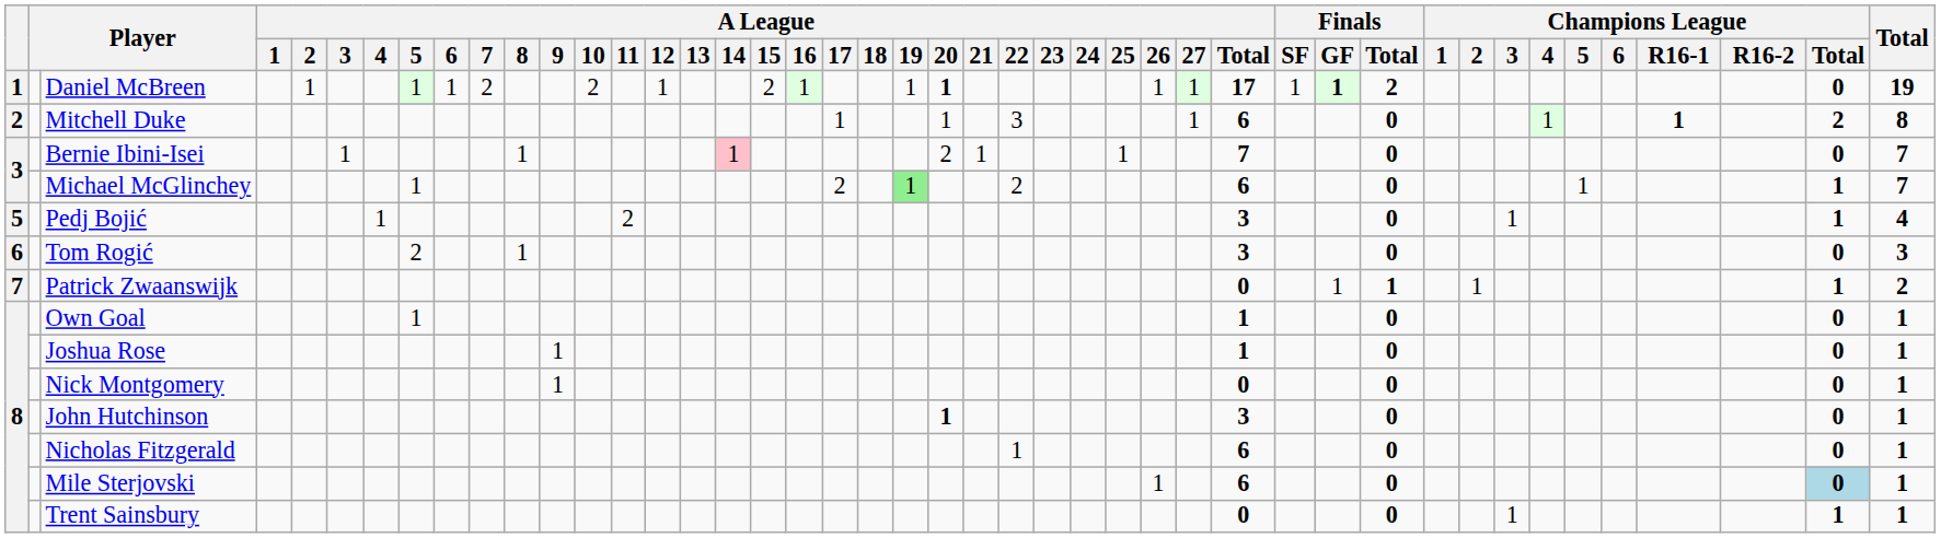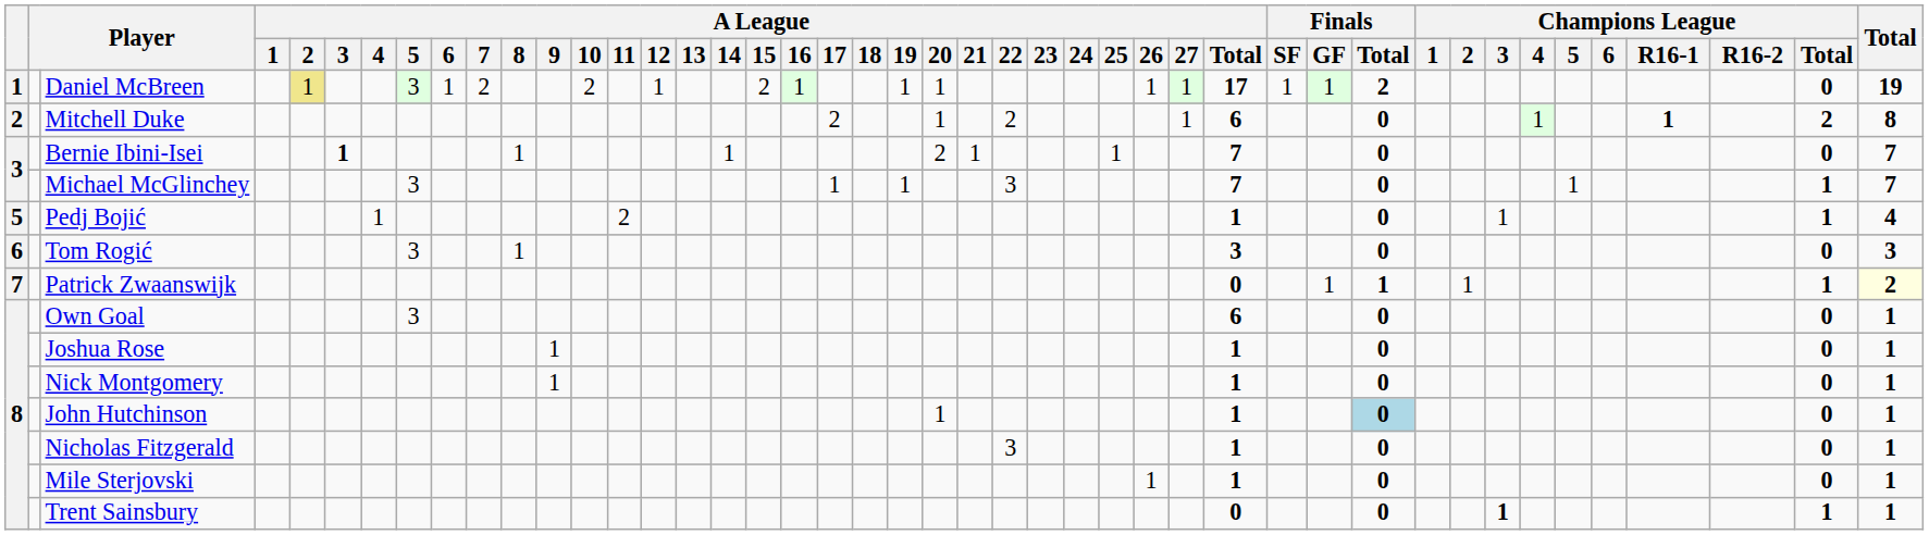Daniel McBreen | A League / 2: no background -> khaki background
Daniel McBreen | A League / 5: 1 -> 3
Daniel McBreen | A League / 20: bold -> normal
Daniel McBreen | Finals / GF: bold -> normal
Mitchell Duke | A League / 17: 1 -> 2
Mitchell Duke | A League / 22: 3 -> 2
Bernie Ibini-Isei | A League / 3: normal -> bold
Bernie Ibini-Isei | A League / 14: pink background -> no background
Michael McGlinchey | A League / 5: 1 -> 3
Michael McGlinchey | A League / 17: 2 -> 1
Michael McGlinchey | A League / 19: lightgreen background -> no background
Michael McGlinchey | A League / 22: 2 -> 3
Michael McGlinchey | A League / Total: 6 -> 7
Pedj Bojić | A League / Total: 3 -> 1
Tom Rogić | A League / 5: 2 -> 3
Patrick Zwaanswijk | column 44: no background -> lightyellow background
Own Goal | A League / 5: 1 -> 3
Own Goal | A League / Total: 1 -> 6
Nick Montgomery | A League / Total: 0 -> 1
John Hutchinson | A League / 20: bold -> normal
John Hutchinson | A League / Total: 3 -> 1
John Hutchinson | Finals / Total: no background -> lightblue background
Nicholas Fitzgerald | A League / 22: 1 -> 3
Nicholas Fitzgerald | A League / Total: 6 -> 1
Mile Sterjovski | A League / Total: 6 -> 1
Mile Sterjovski | Champions League / Total: lightblue background -> no background
Trent Sainsbury | Champions League / 3: normal -> bold
